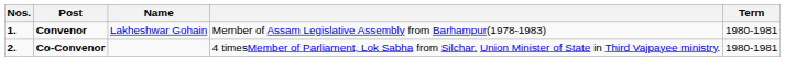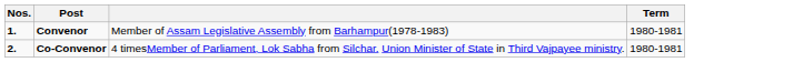- column: Name | Lakheshwar Gohain
